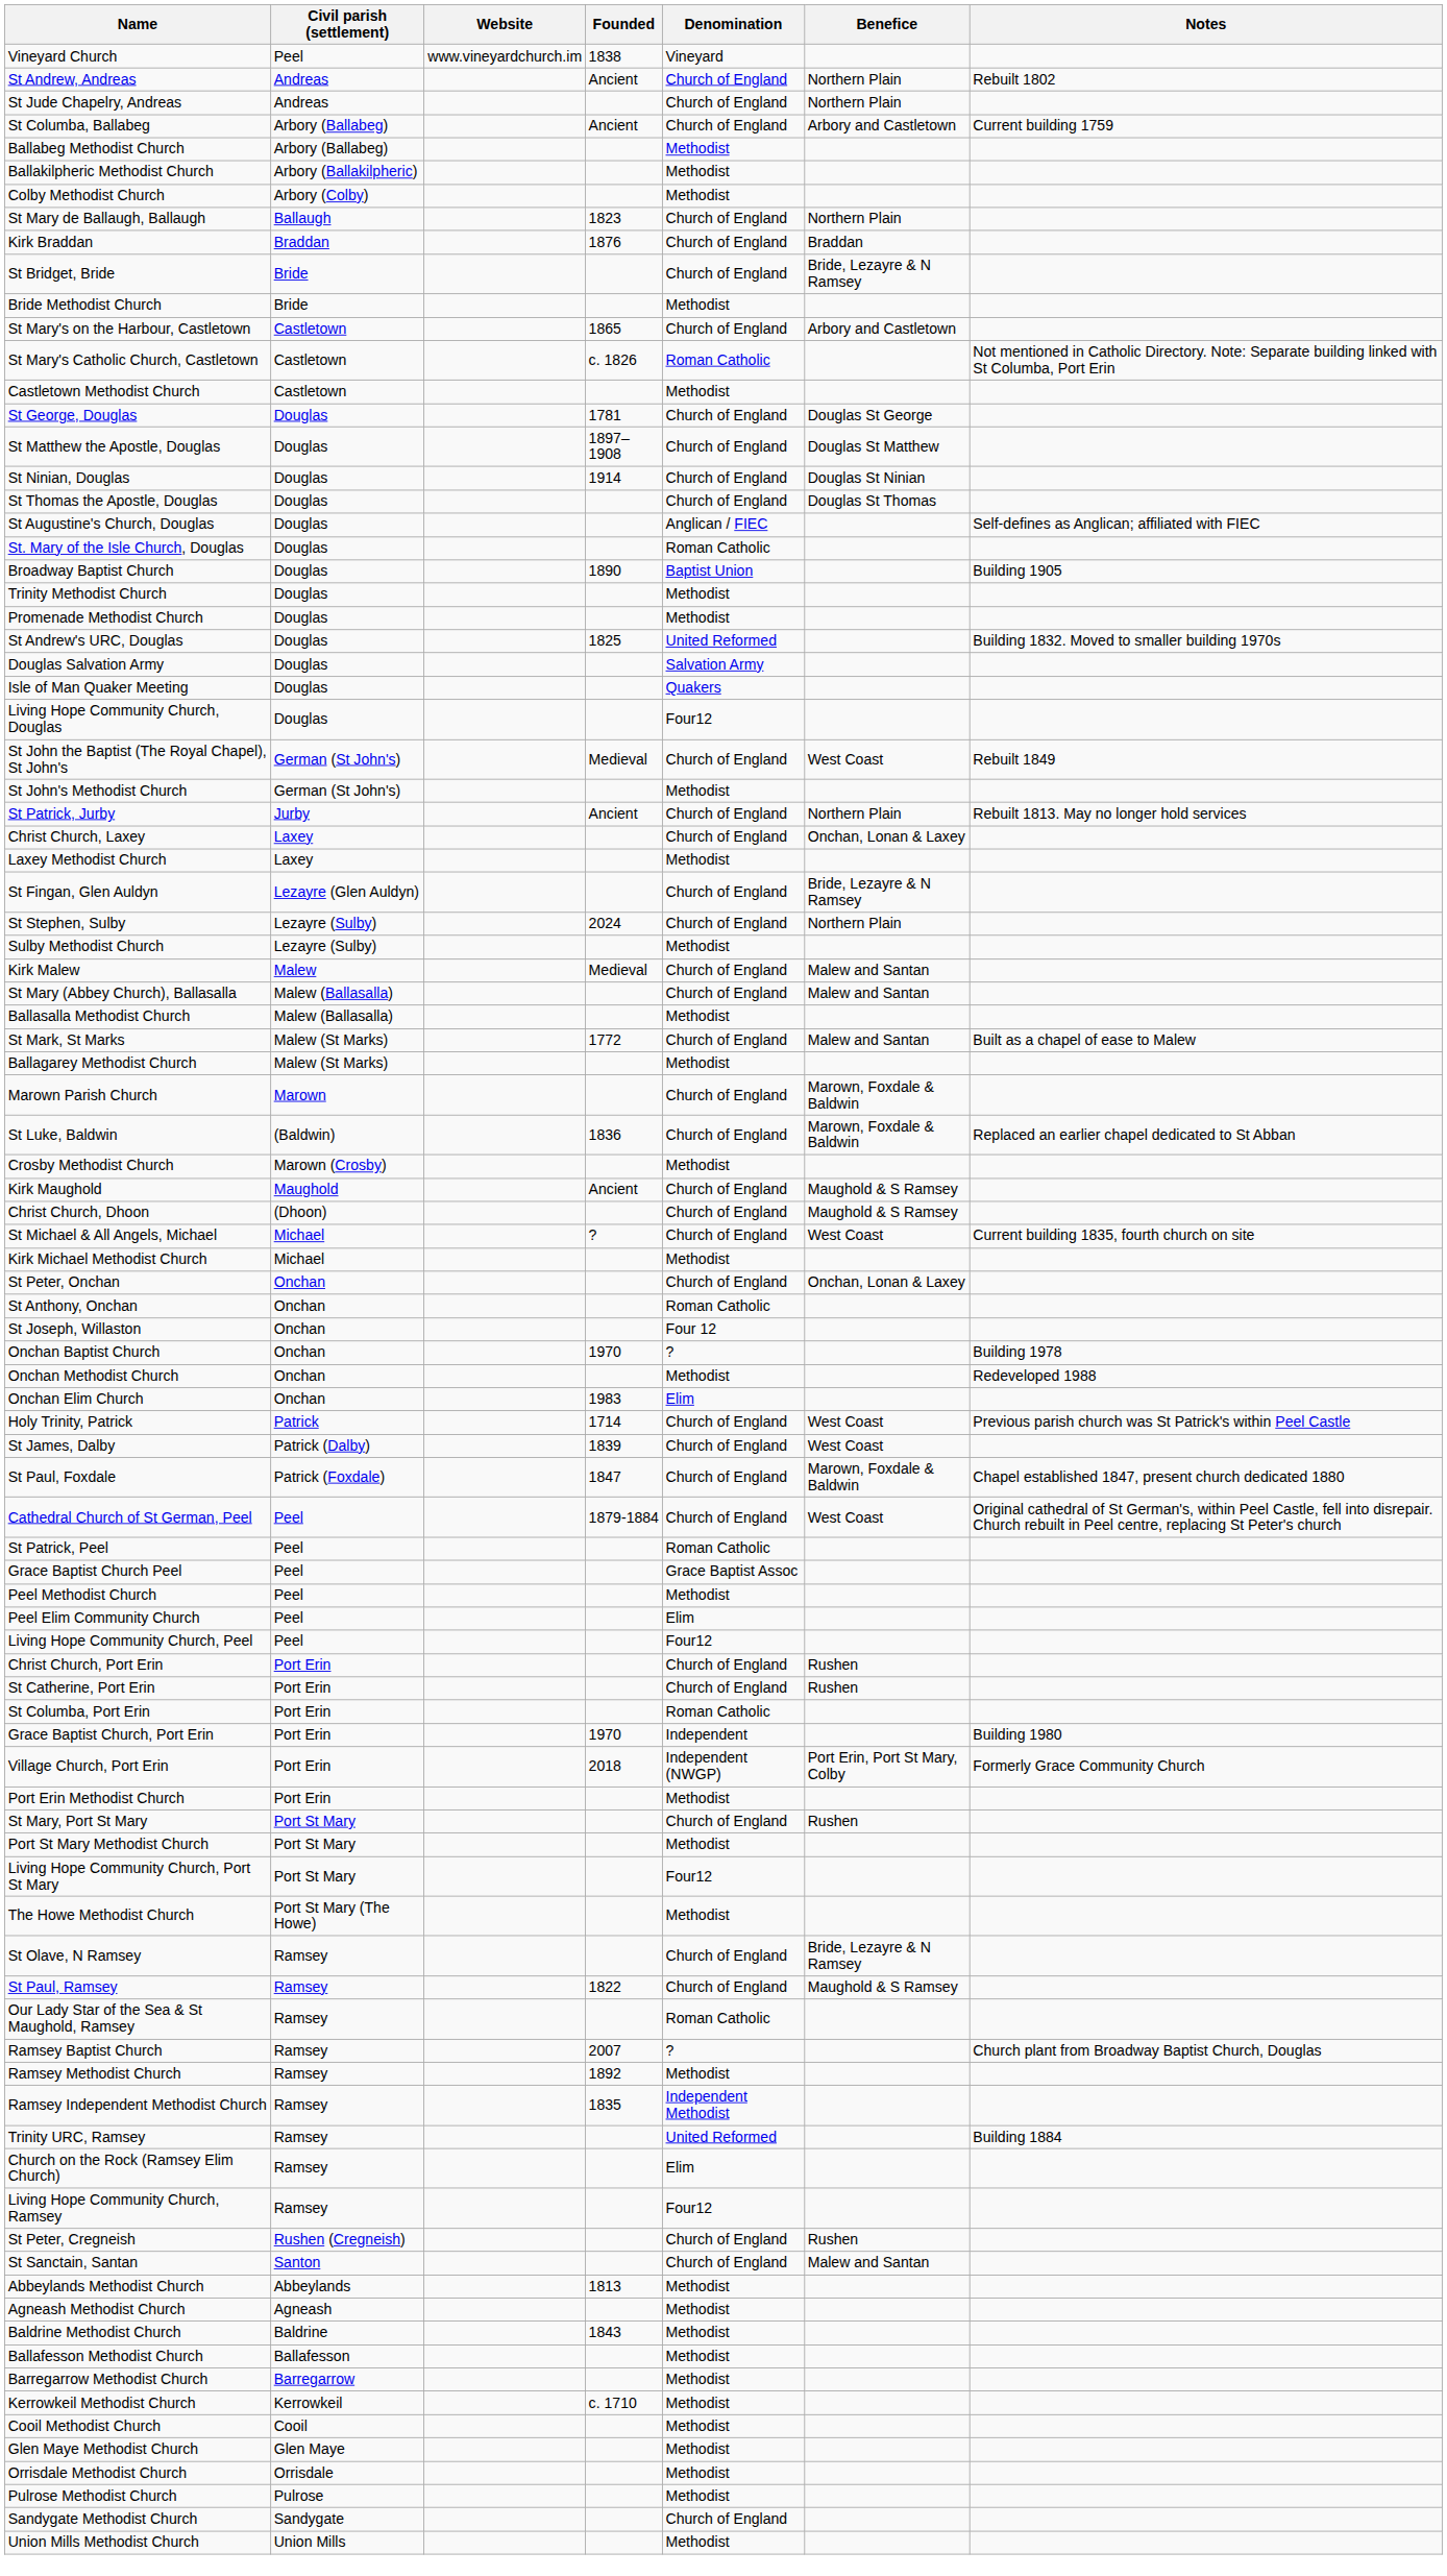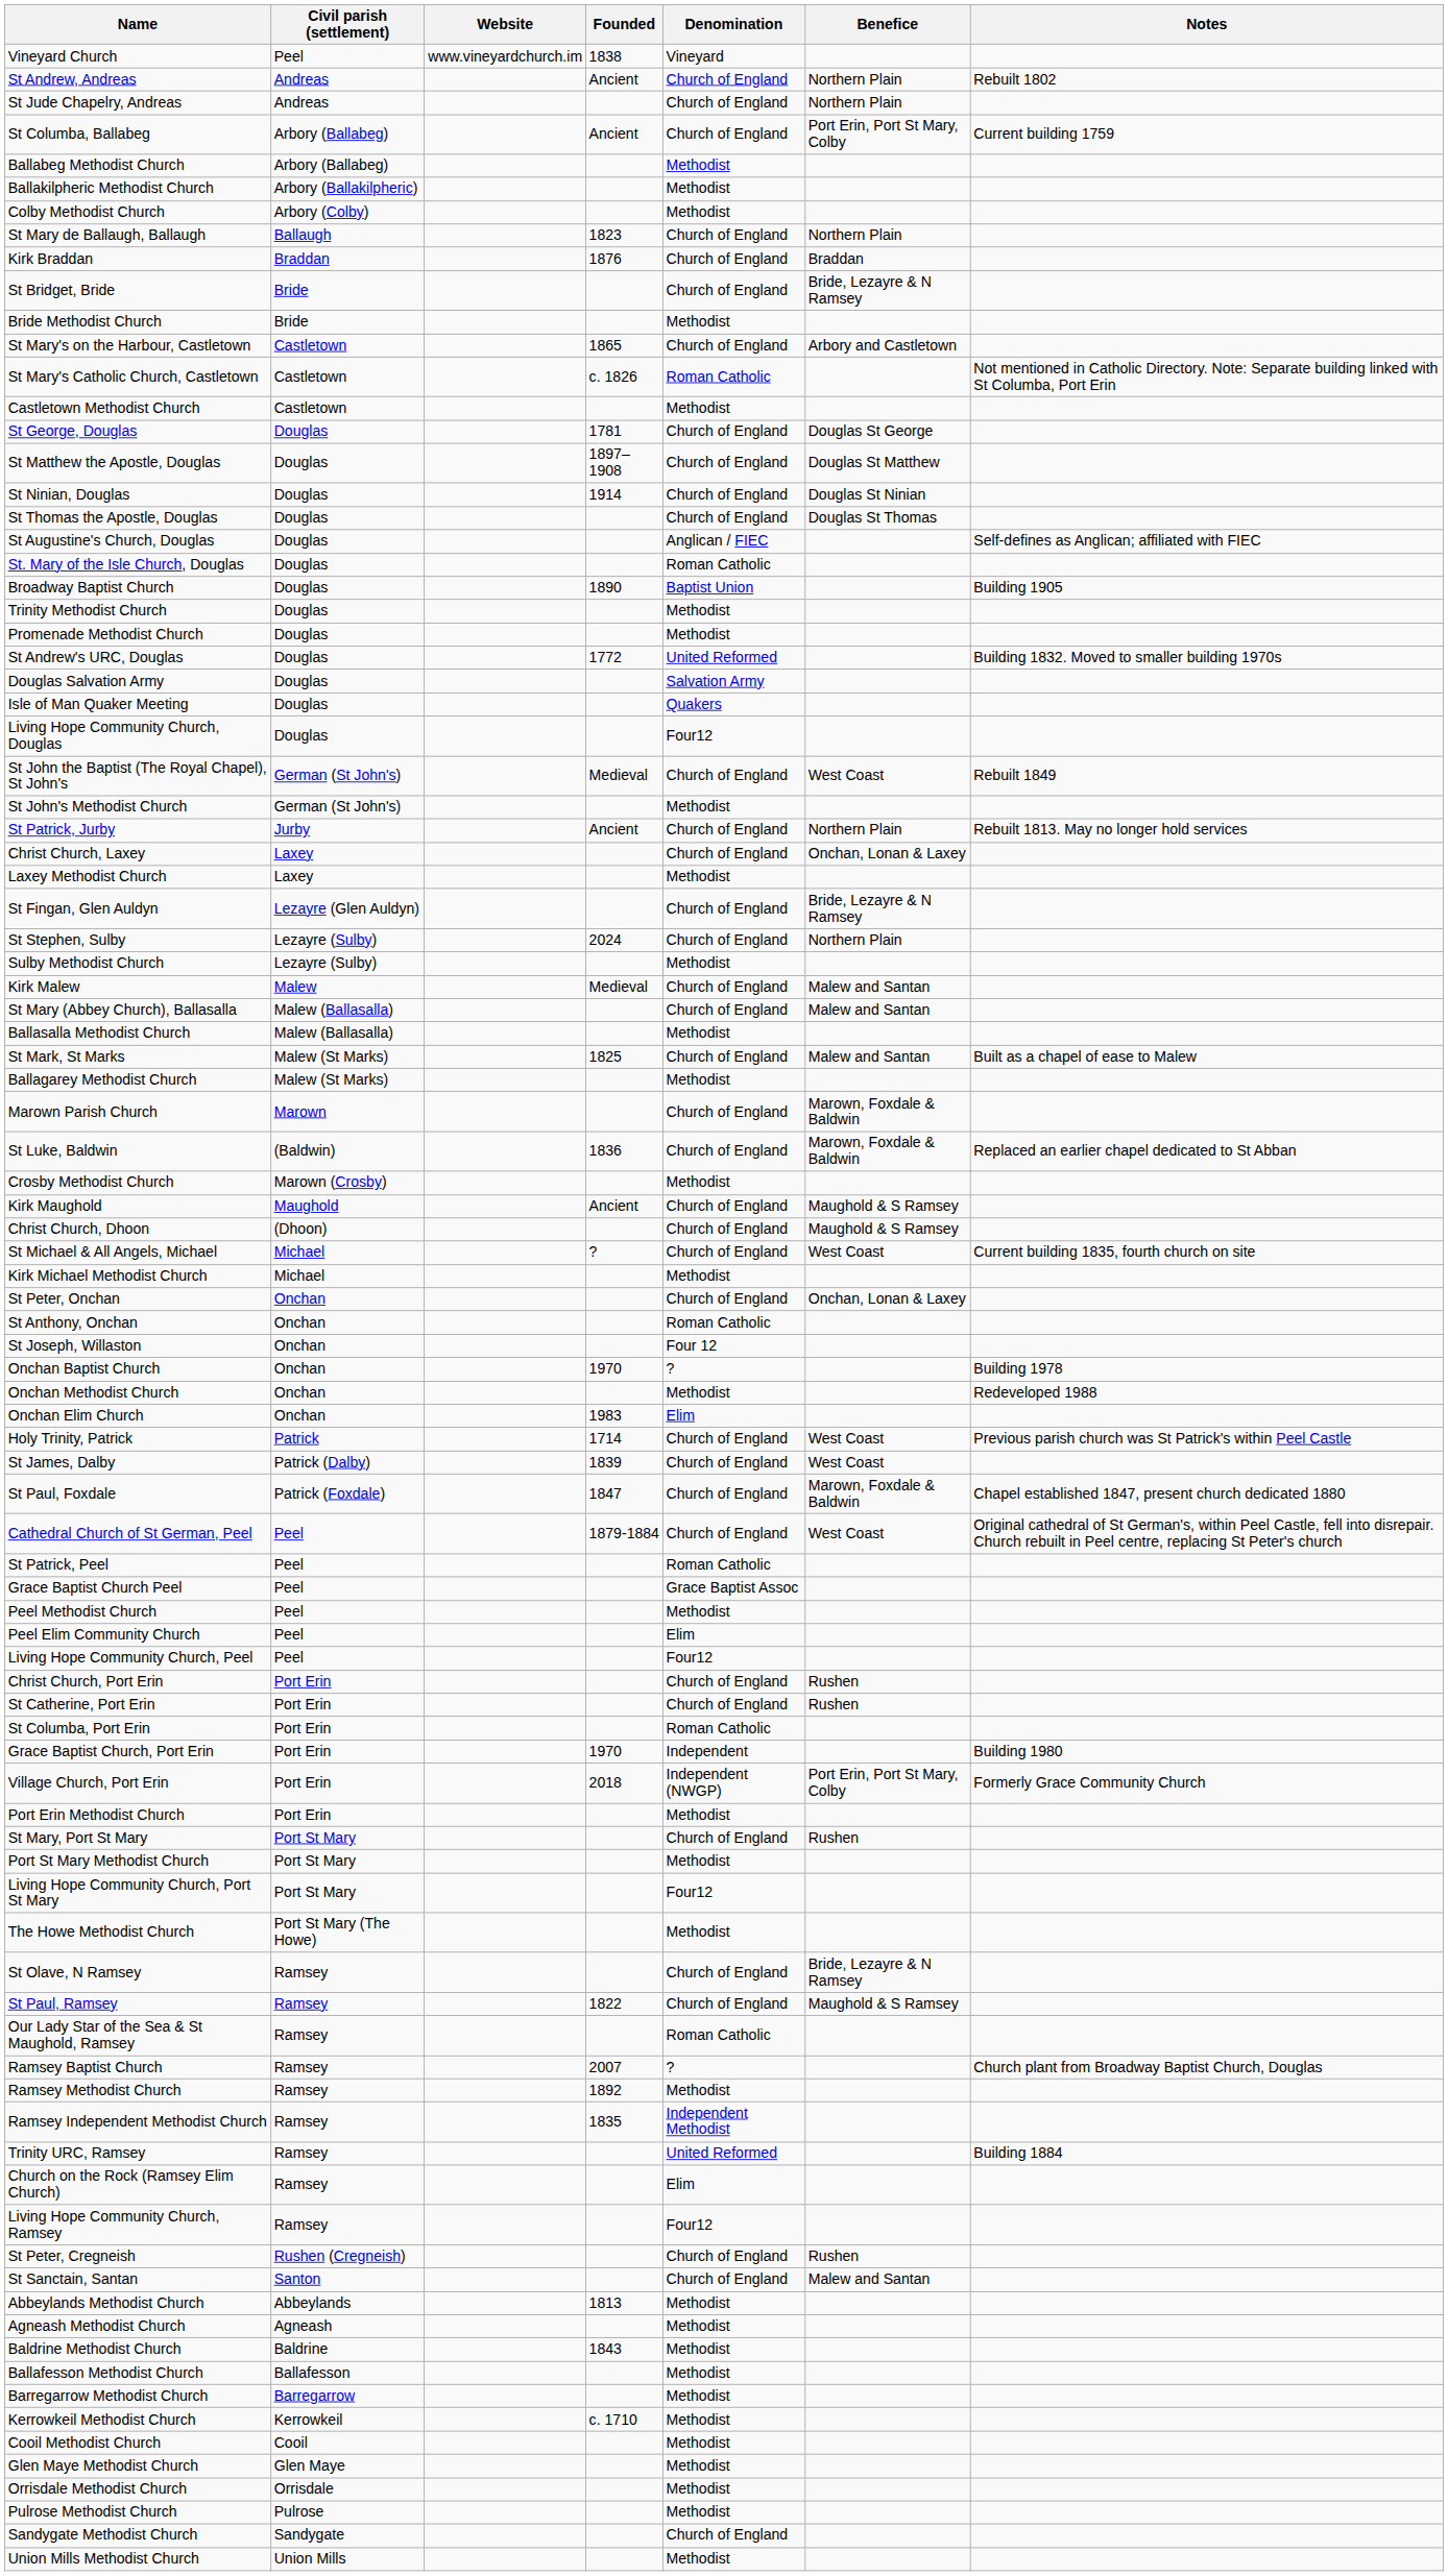St Columba, Ballabeg | Benefice: Arbory and Castletown -> Port Erin, Port St Mary, Colby
St Andrew's URC, Douglas | Founded: 1825 -> 1772
St Mark, St Marks | Founded: 1772 -> 1825
